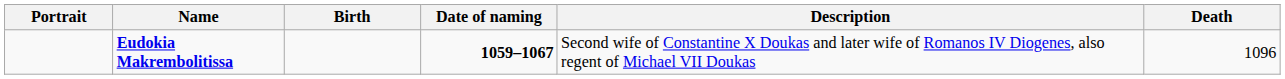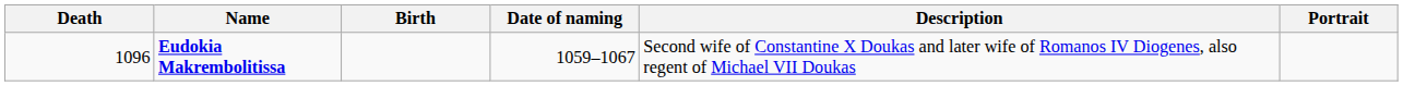columns swapped: Portrait <-> Death
Eudokia Makrembolitissa | Date of naming: bold -> normal
